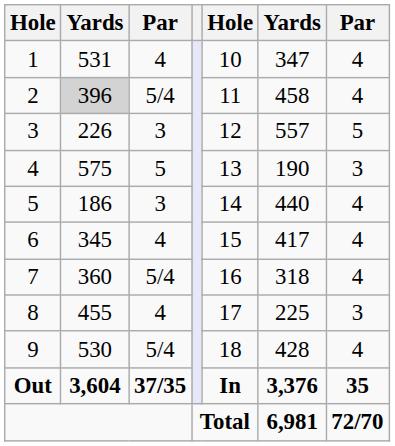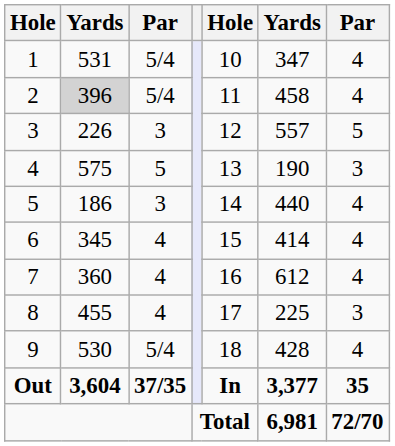1 | column 3: 4 -> 5/4
6 | column 6: 417 -> 414
7 | column 3: 5/4 -> 4
7 | column 6: 318 -> 612
Out | column 6: 3,376 -> 3,377
